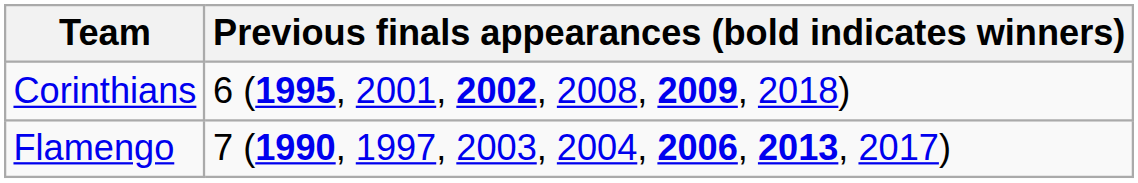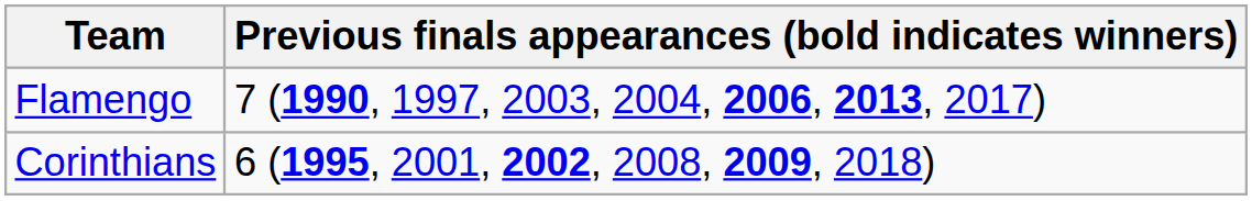rows swapped: Corinthians <-> Flamengo
